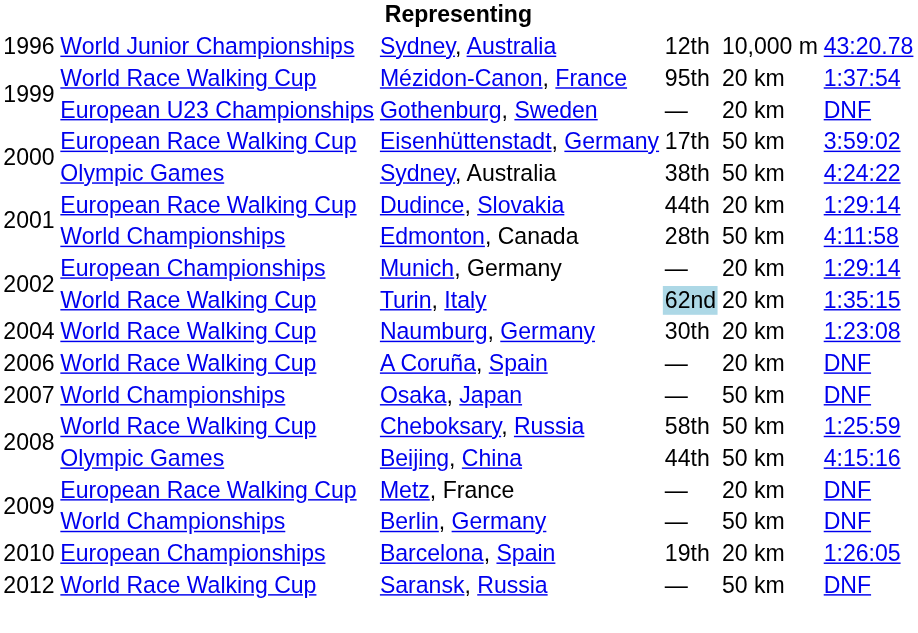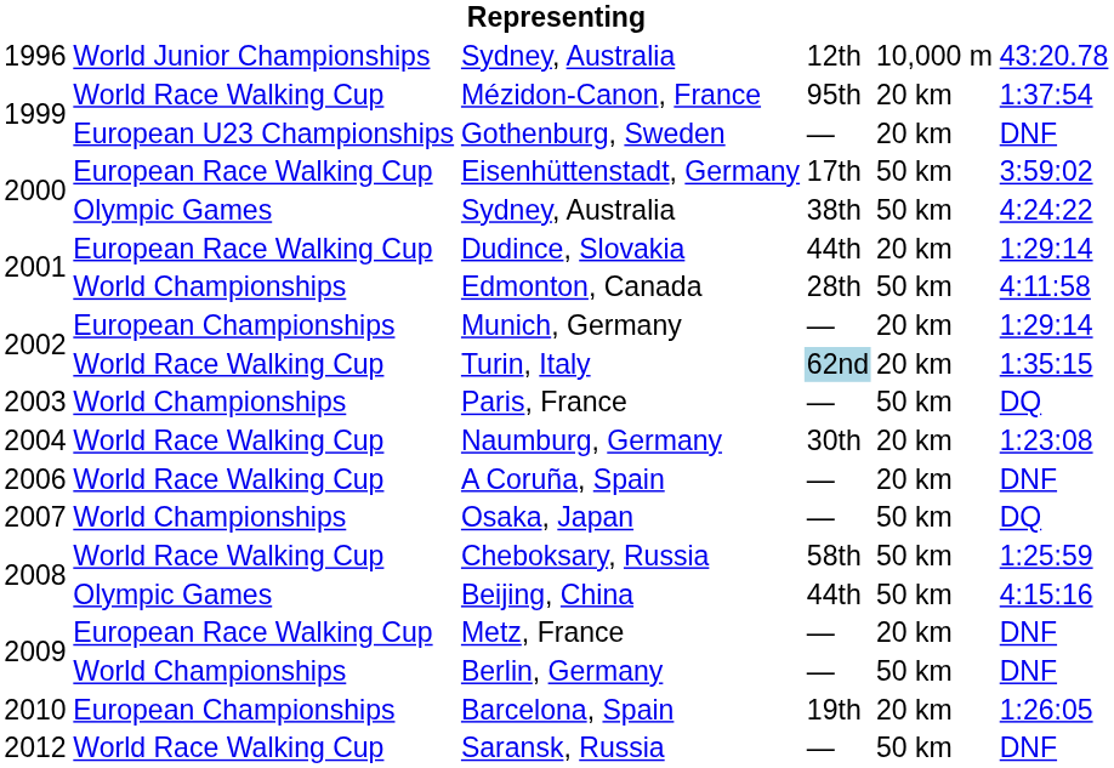+ row: 2003 | World Championships | Paris, France | — | 50 km | DQ
Osaka, Japan | column 6: DNF -> DQ
